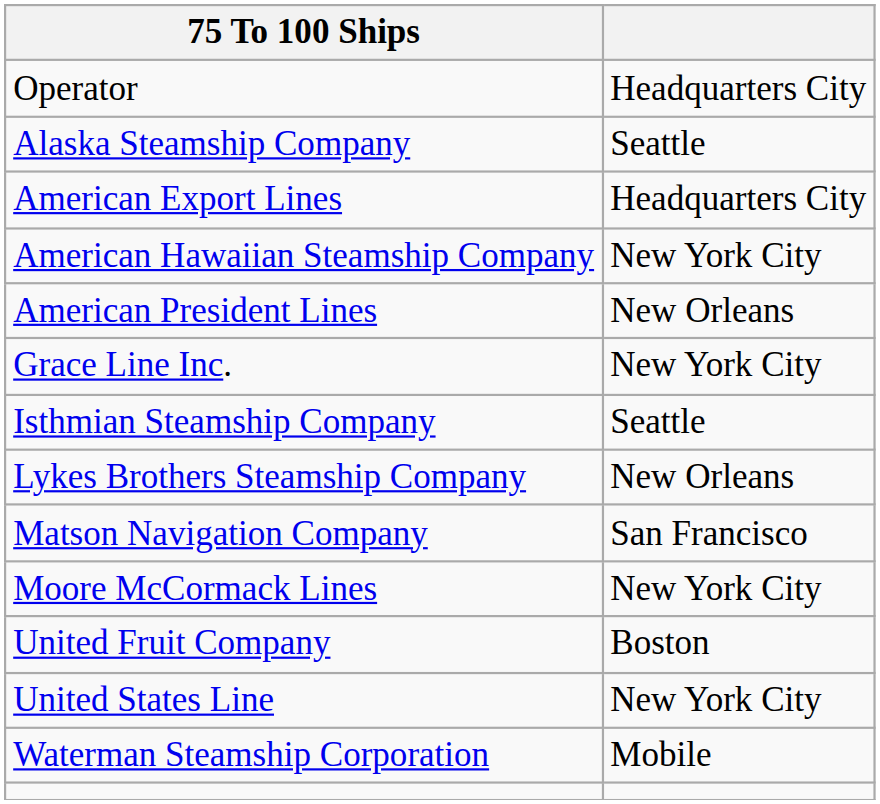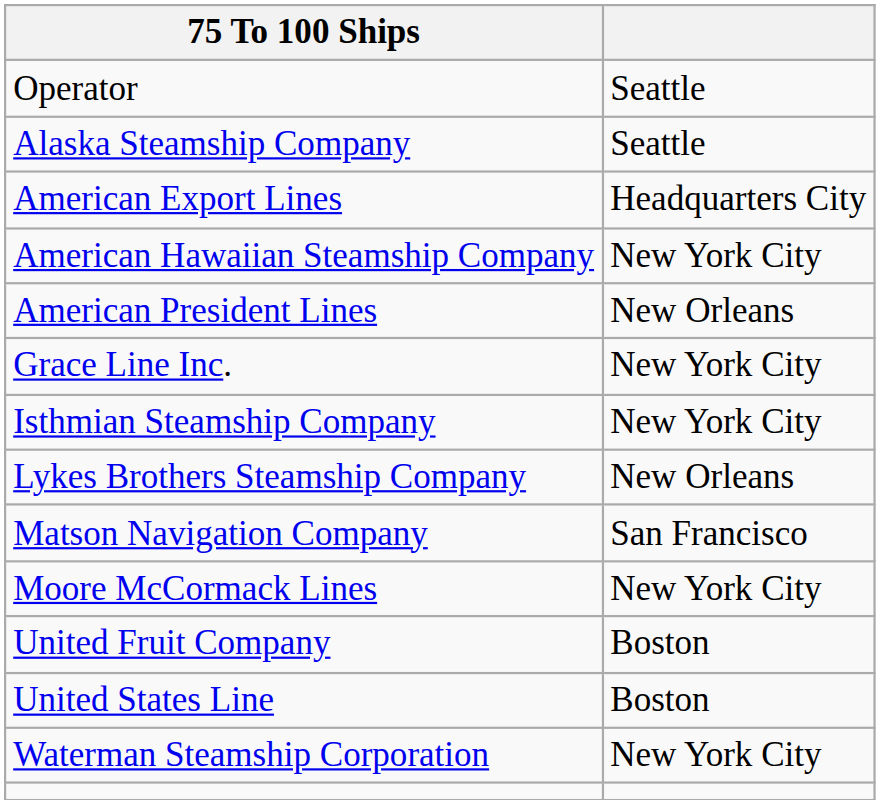Operator | column 2: Headquarters City -> Seattle
Isthmian Steamship Company | column 2: Seattle -> New York City
United States Line | column 2: New York City -> Boston
Waterman Steamship Corporation | column 2: Mobile -> New York City
